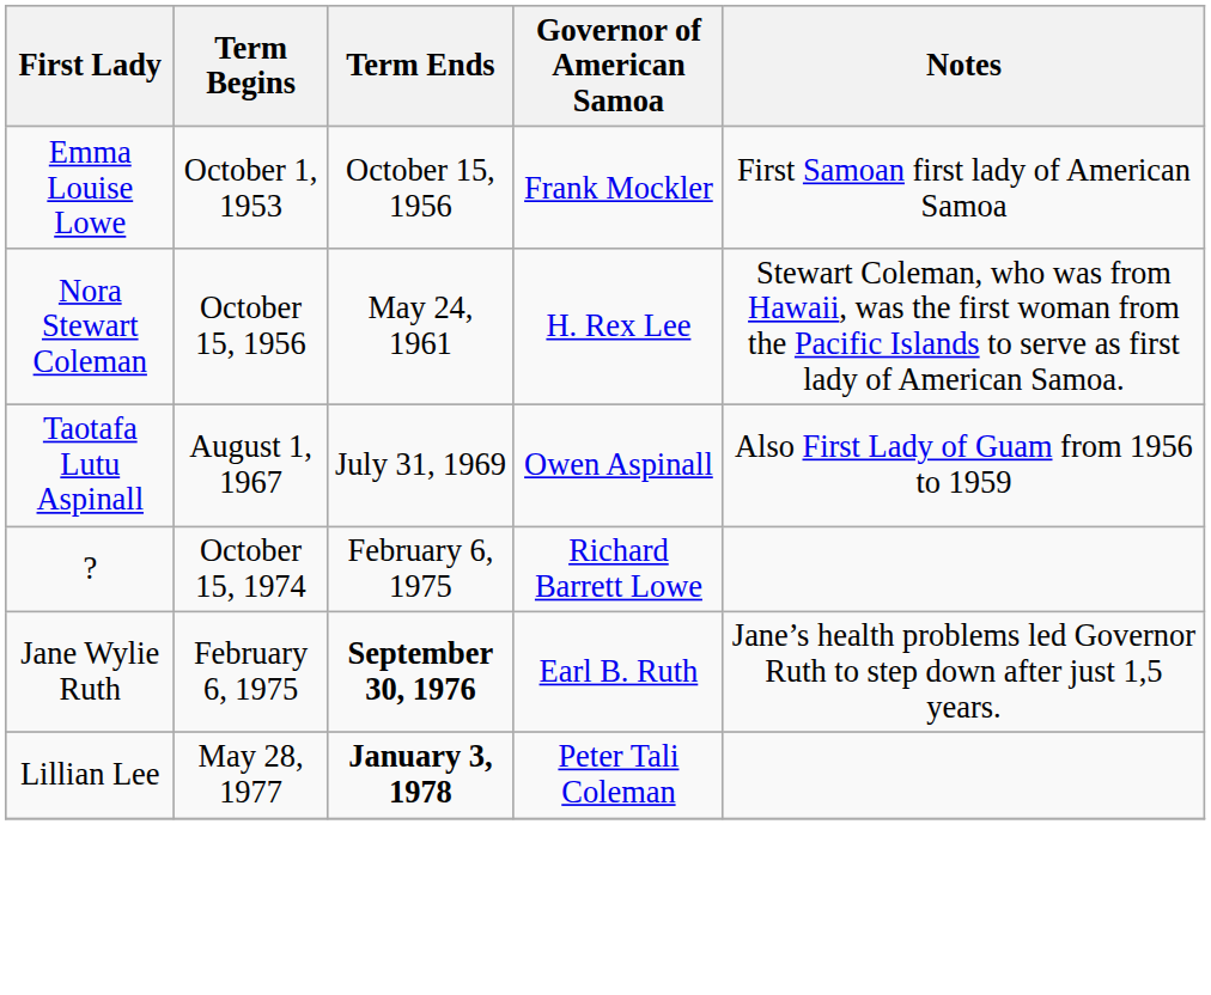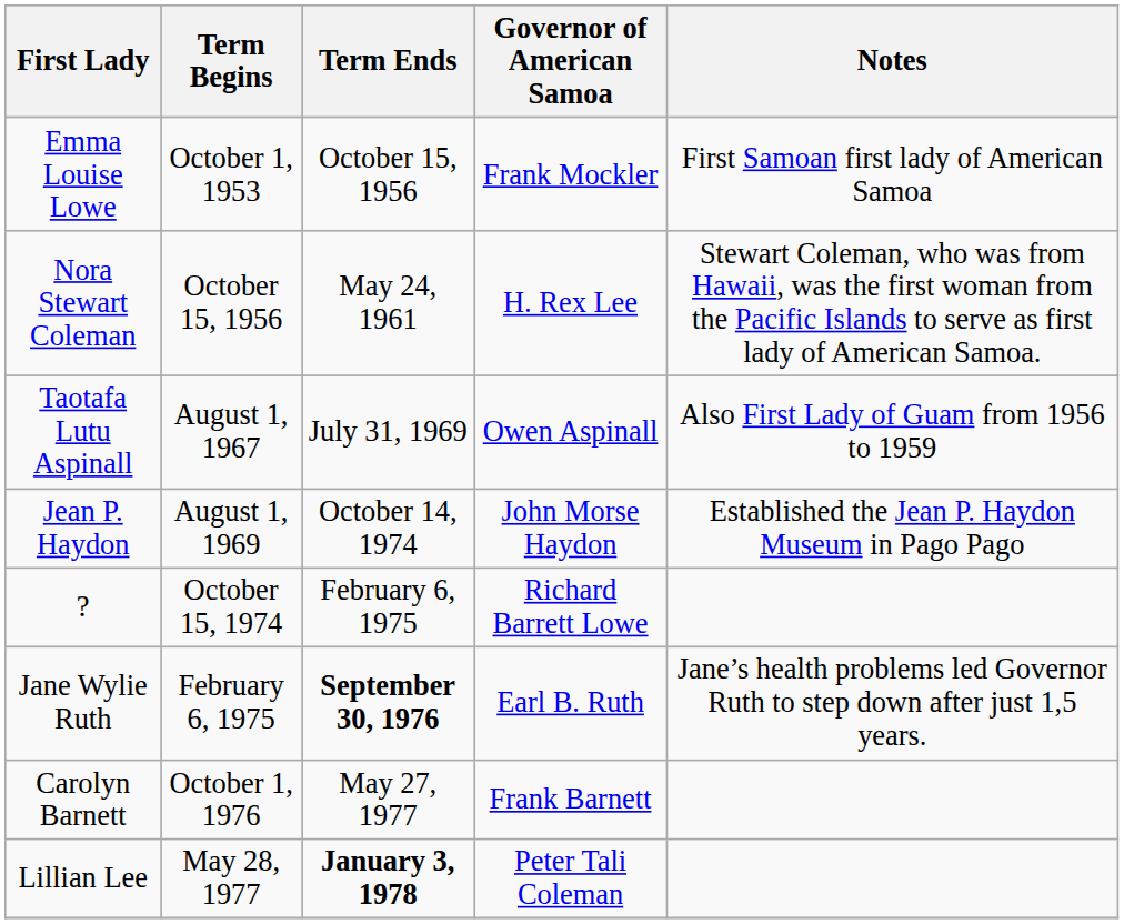+ row: Jean P. Haydon | August 1, 1969 | October 14, 1974 | John Morse Haydon | Established the Jean P. Haydon Museum in Pago Pago
+ row: Carolyn Barnett | October 1, 1976 | May 27, 1977 | Frank Barnett
